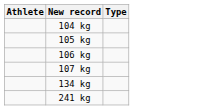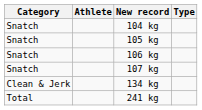+ column: Category | Snatch | Snatch | Snatch | Snatch | Clean & Jerk | Total
